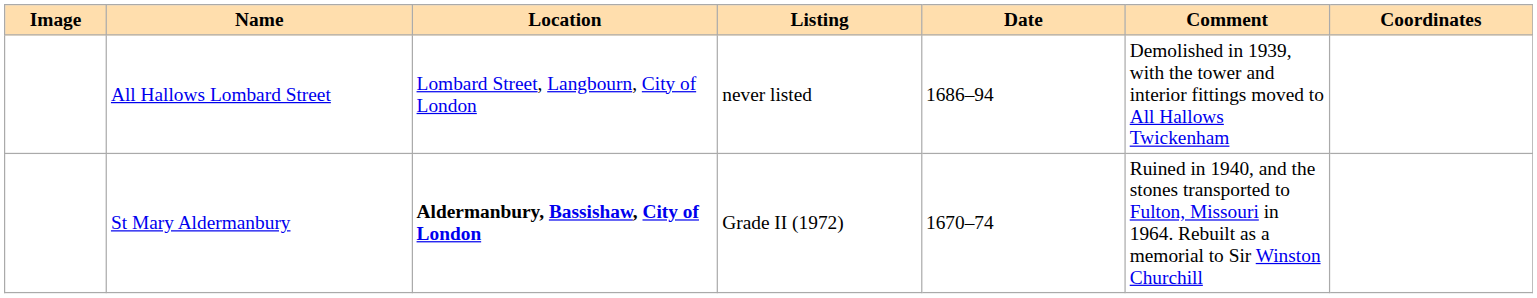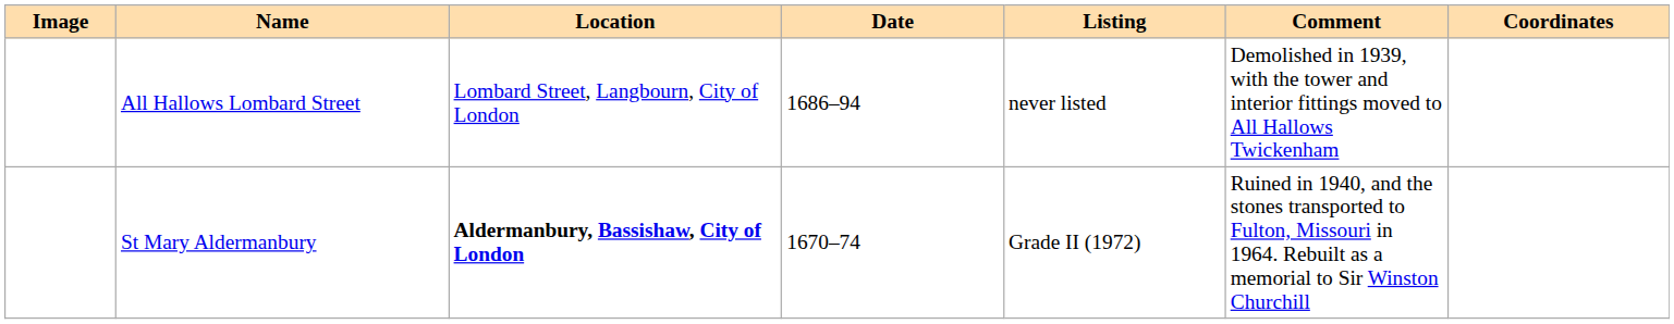columns swapped: Date <-> Listing
